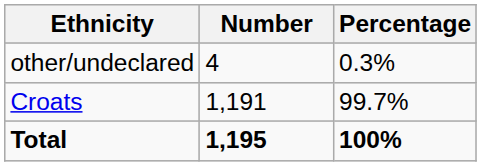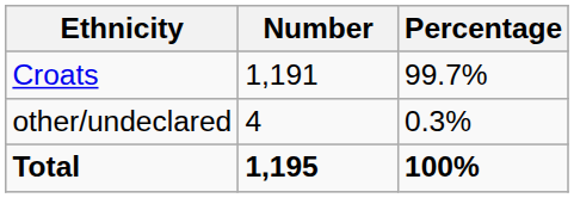rows swapped: Croats <-> other/undeclared
